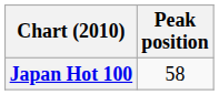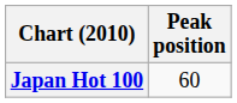Japan Hot 100 | Peak position: 58 -> 60
